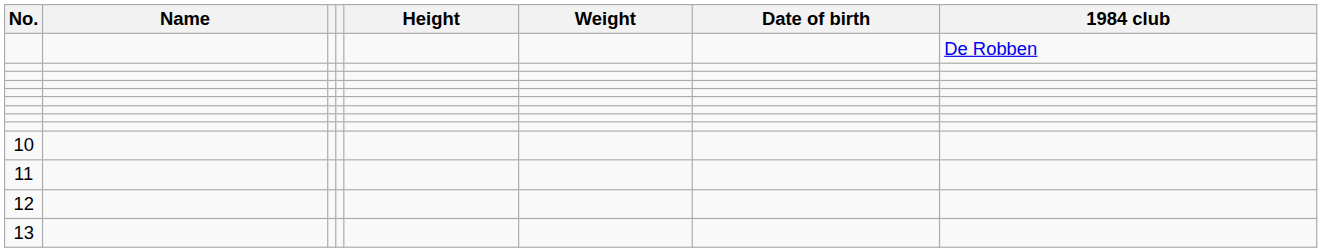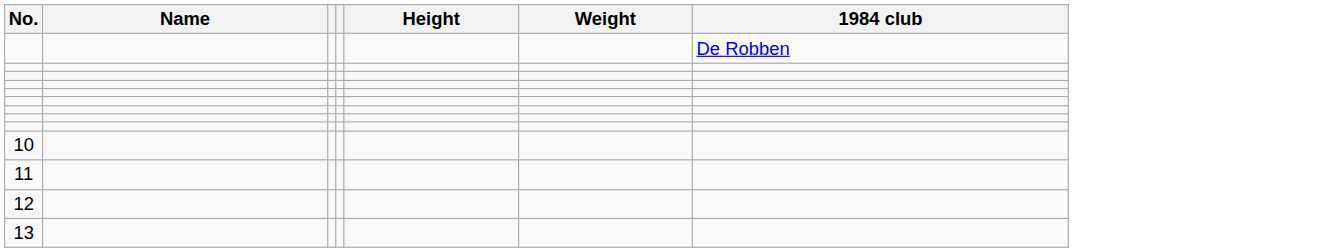- column: Date of birth
